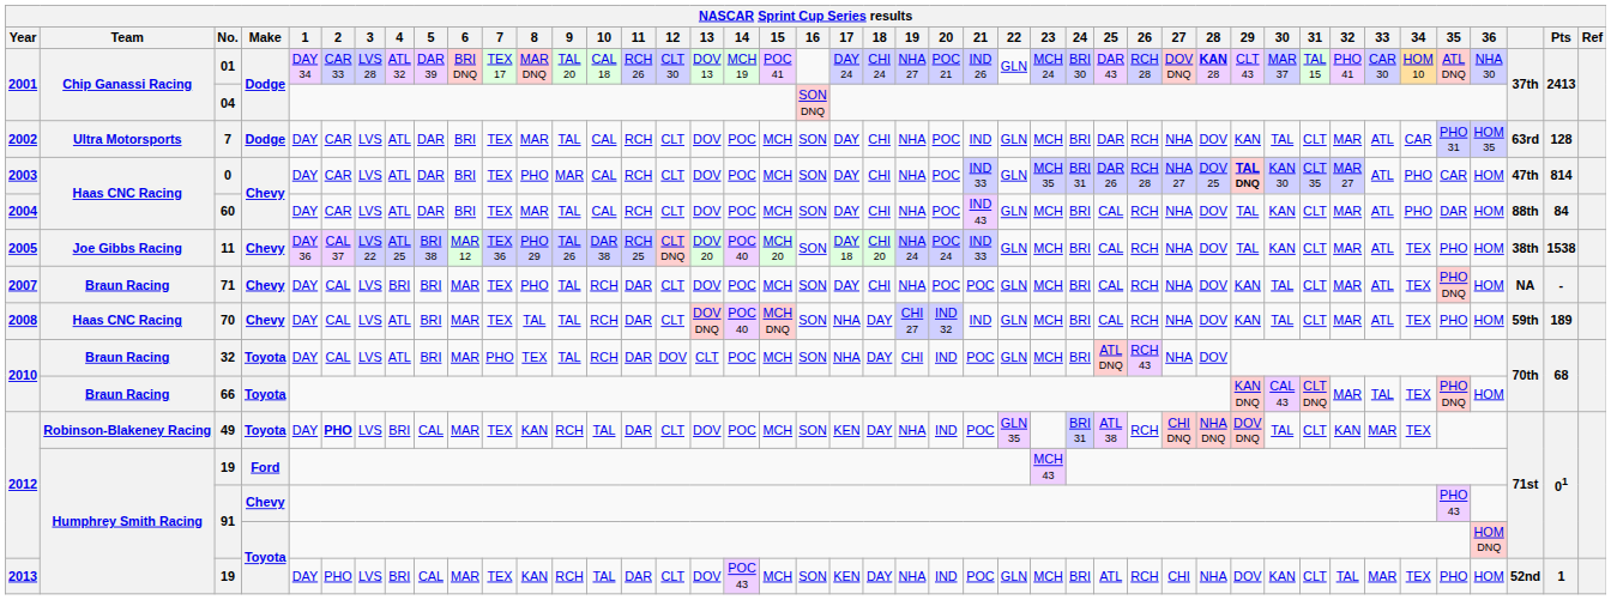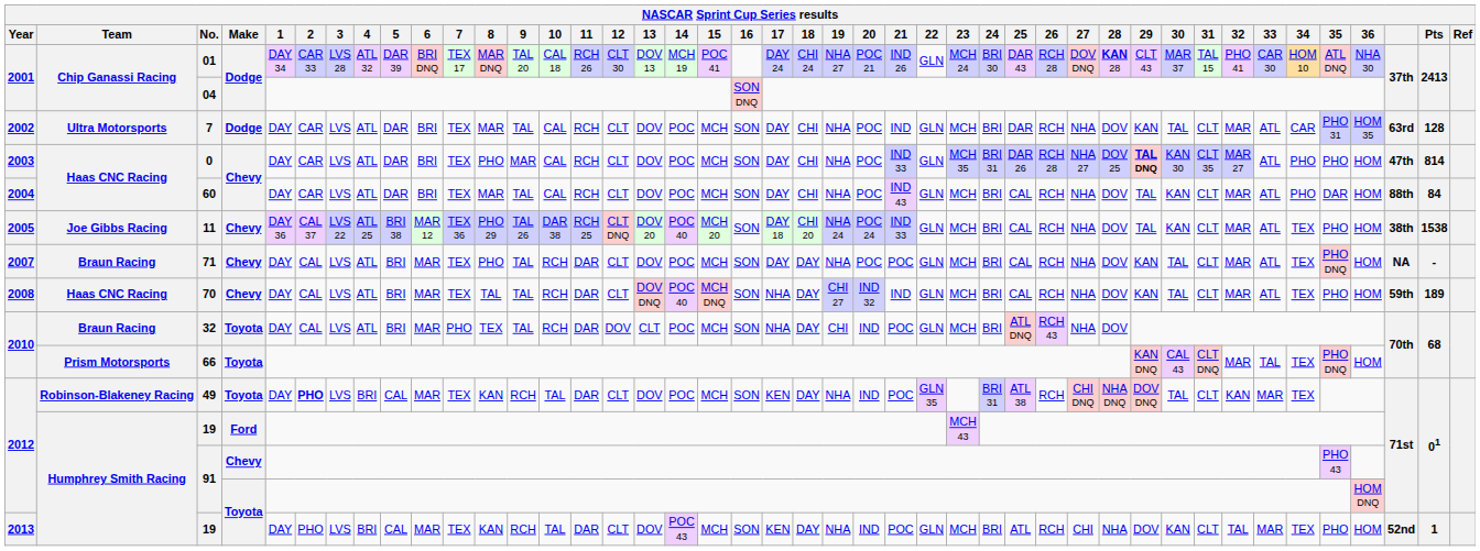0 | 35: CAR -> PHO
71 | 4: BRI -> ATL
71 | 18: CHI -> DAY
66 | Team: Braun Racing -> Prism Motorsports
